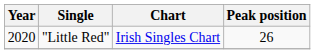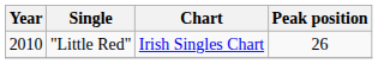"Little Red" | Year: 2020 -> 2010
